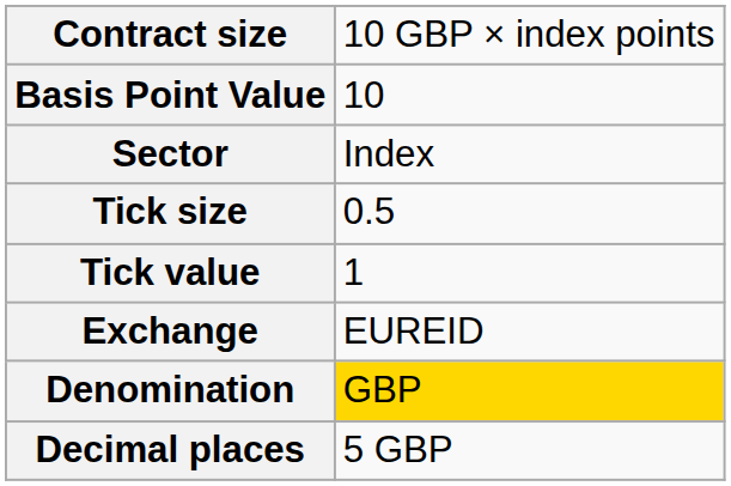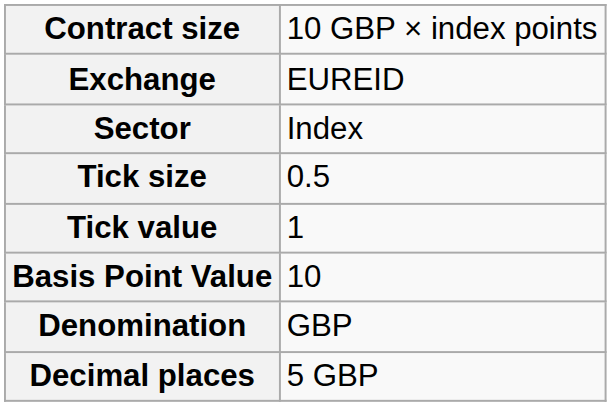rows swapped: Exchange <-> Basis Point Value
Denomination | column 2: gold background -> no background
